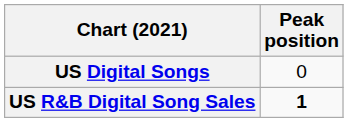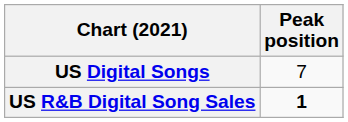US Digital Songs | Peak position: 0 -> 7
